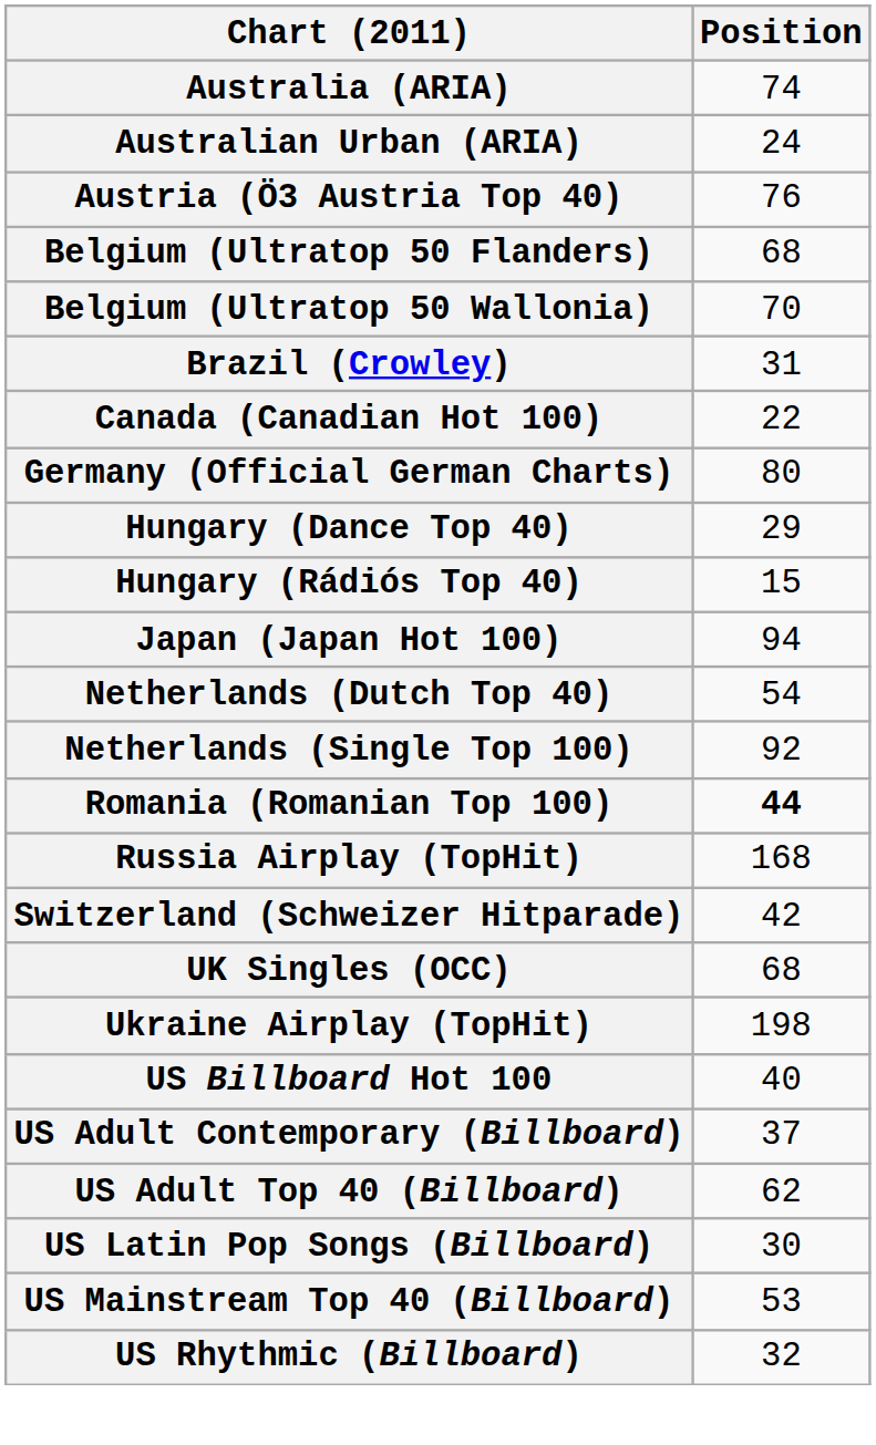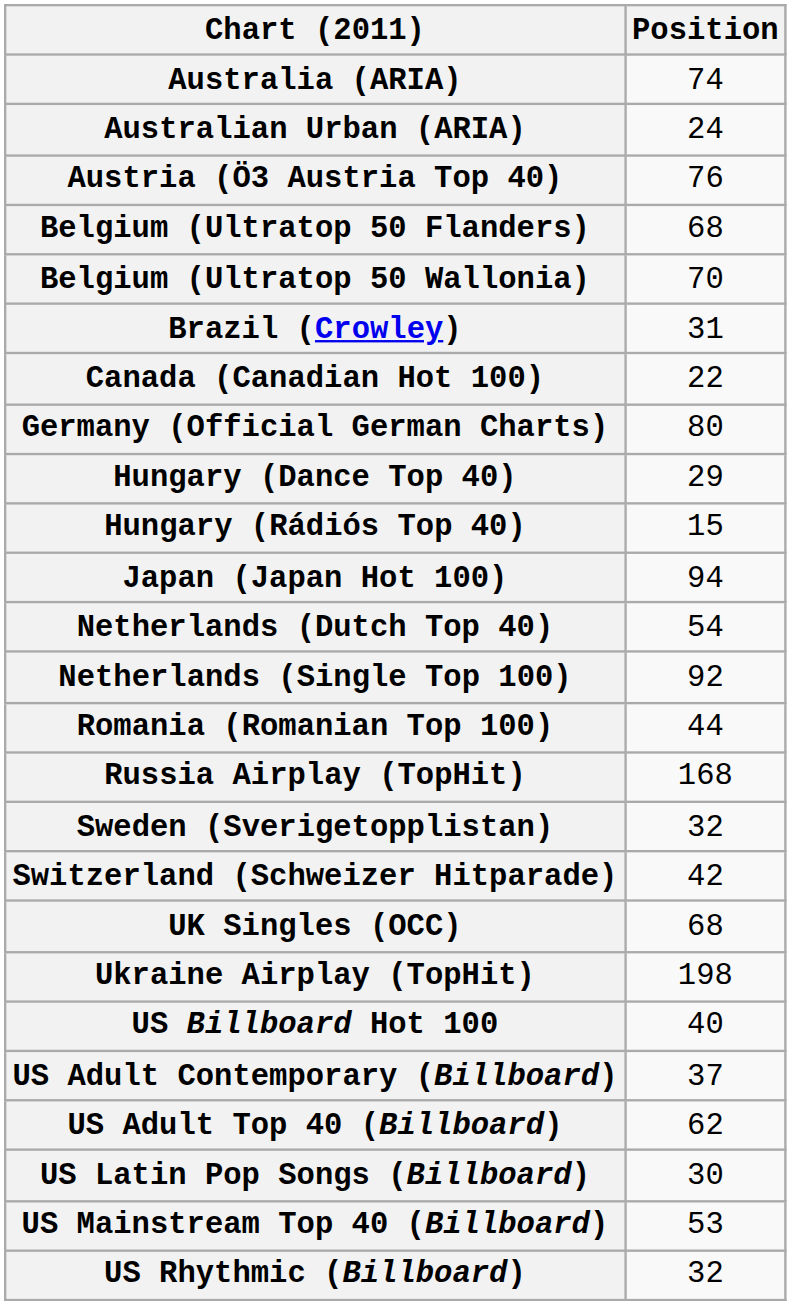Romania (Romanian Top 100) | Position: bold -> normal
+ row: Sweden (Sverigetopplistan) | 32
